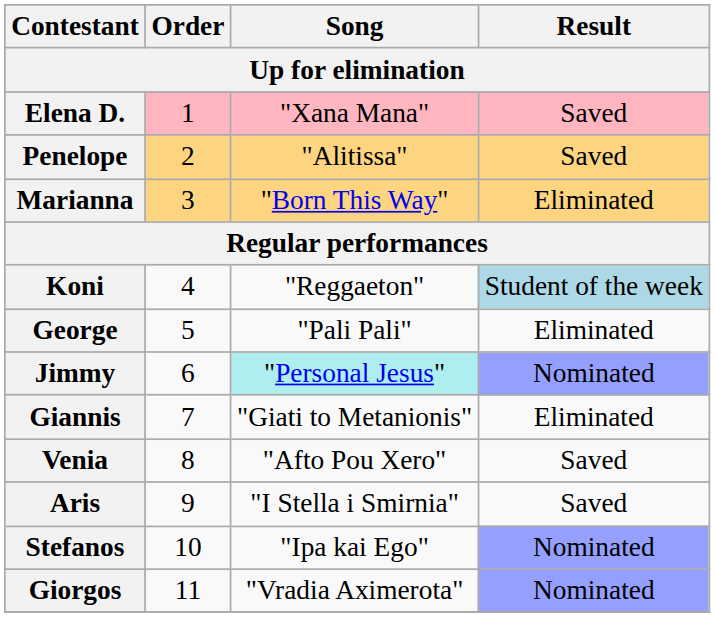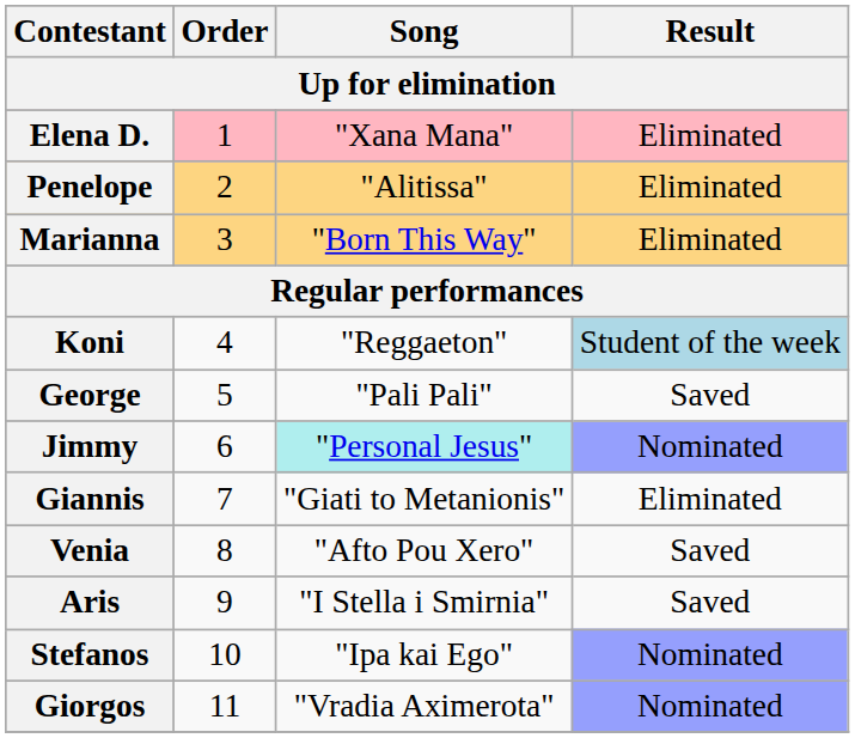Elena D. | Result: Saved -> Eliminated
Penelope | Result: Saved -> Eliminated
George | Result: Eliminated -> Saved
